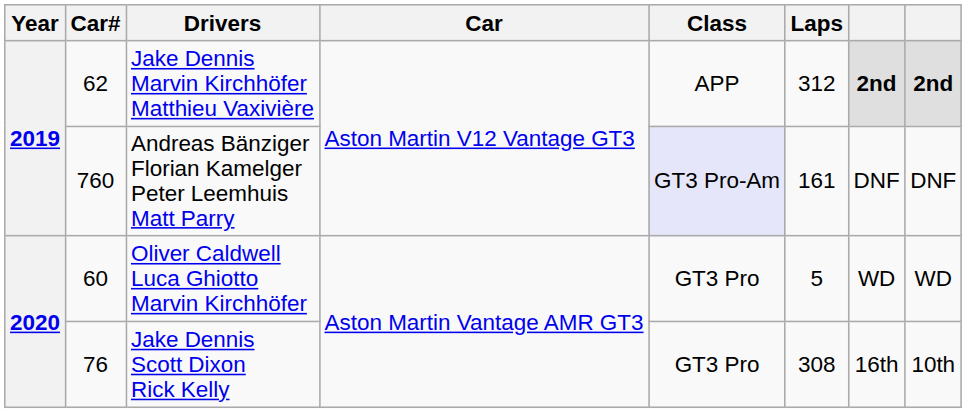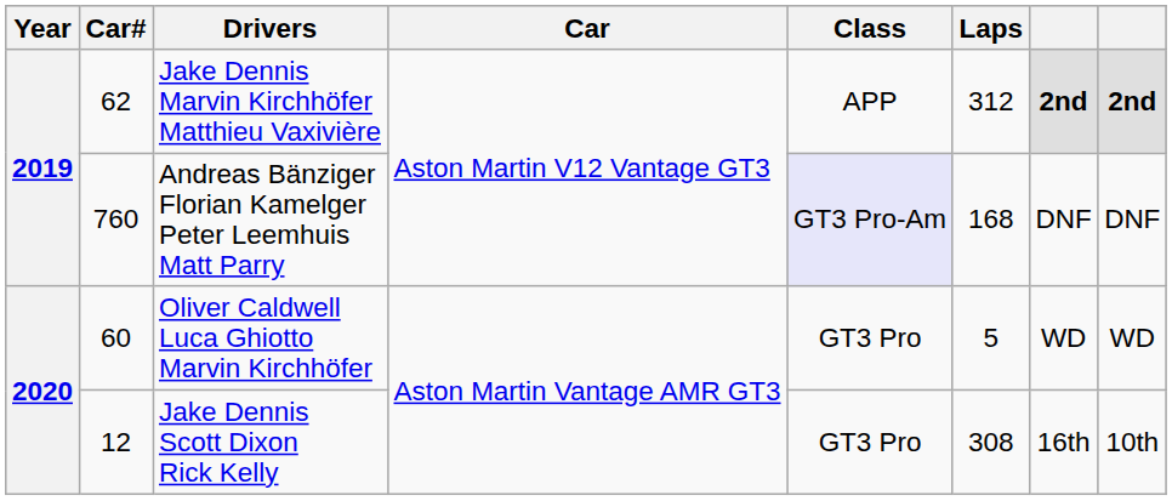Andreas Bänziger Florian Kamelger Peter Leemhuis Matt Parry | Laps: 161 -> 168
Jake Dennis Scott Dixon Rick Kelly | Car#: 76 -> 12
